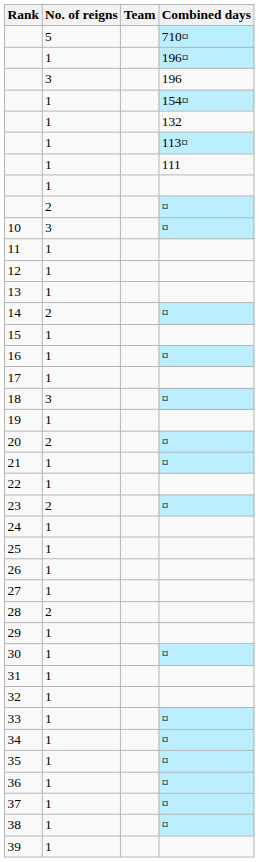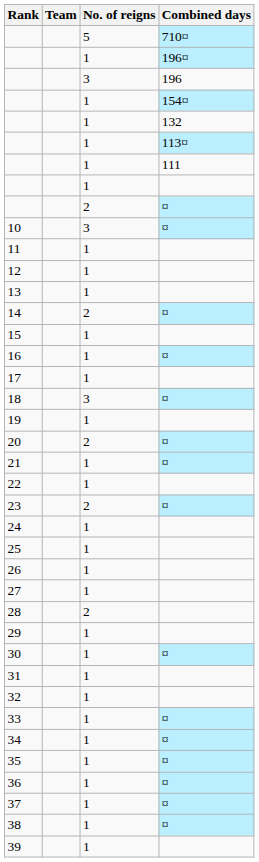columns swapped: Team <-> No. of reigns
